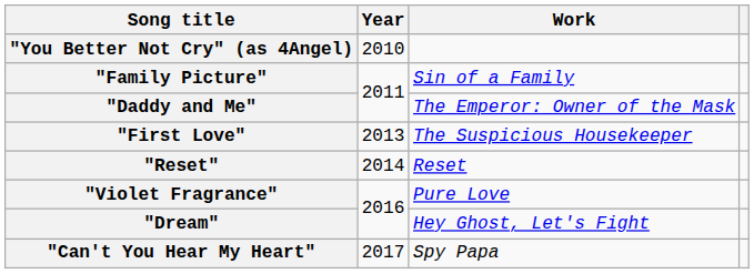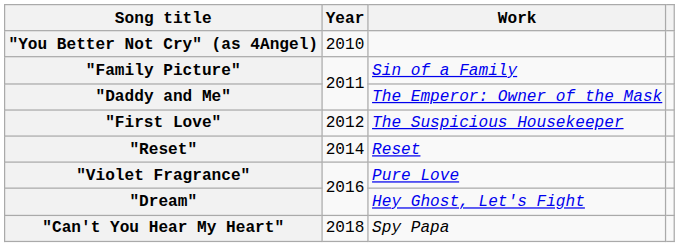"First Love" | Year: 2013 -> 2012
"Can't You Hear My Heart" | Year: 2017 -> 2018
